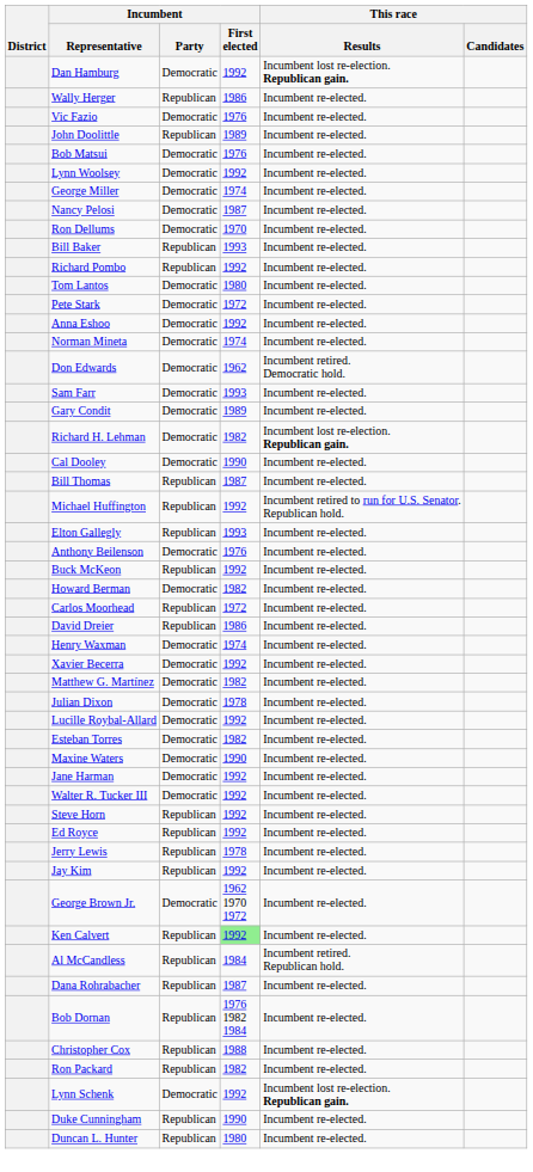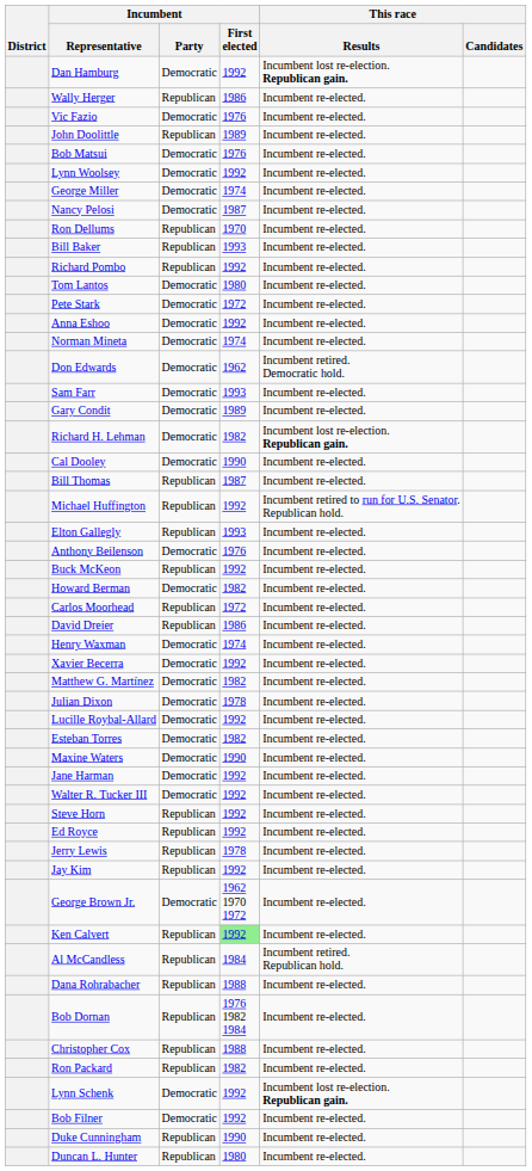Ron Dellums | Incumbent / Party: Democratic -> Republican
Dana Rohrabacher | Incumbent / First elected: 1987 -> 1988
+ row: Bob Filner | Democratic | 1992 | Incumbent re-elected.
